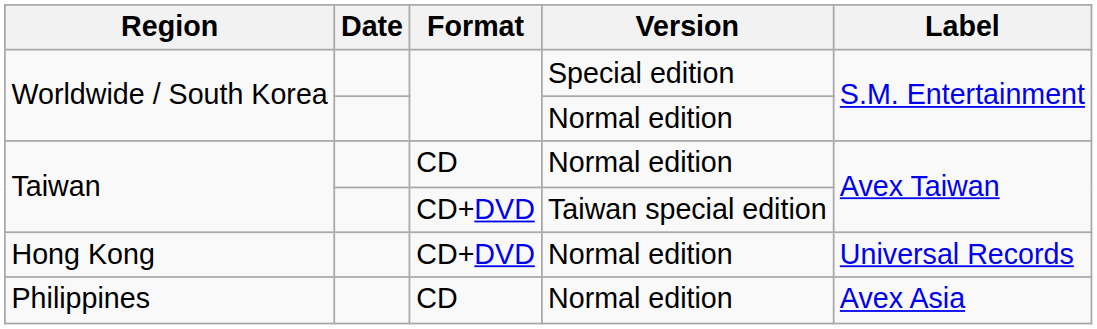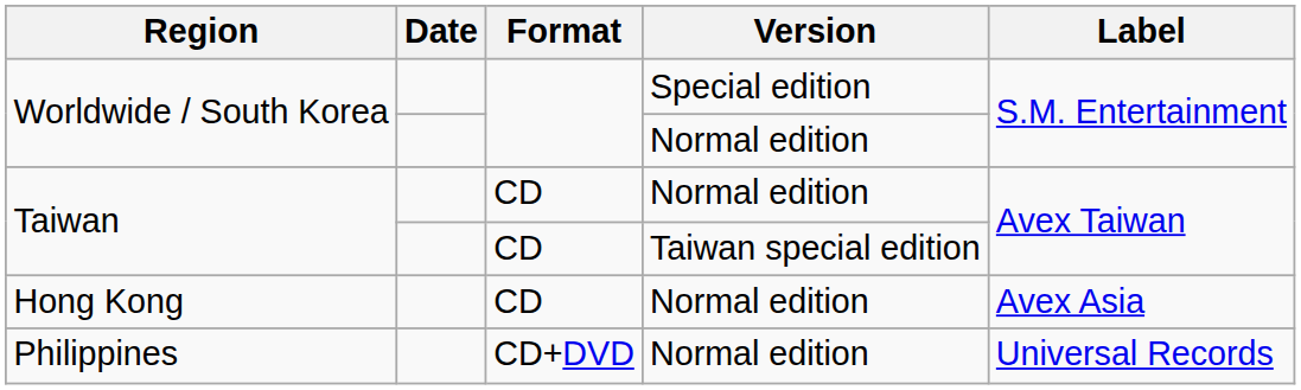Taiwan / Taiwan special edition | Format: CD+DVD -> CD
Hong Kong | Format: CD+DVD -> CD
Hong Kong | Label: Universal Records -> Avex Asia
Philippines | Format: CD -> CD+DVD
Philippines | Label: Avex Asia -> Universal Records
